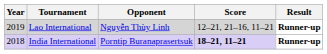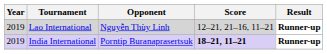India International | Year: 2018 -> 2019
